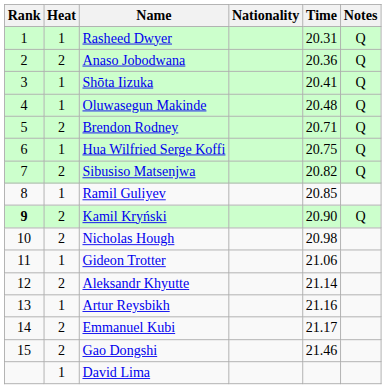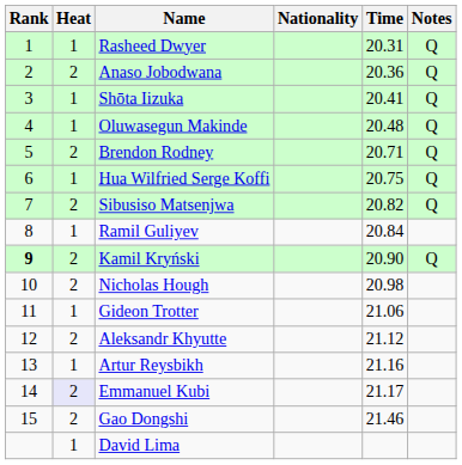Ramil Guliyev | Time: 20.85 -> 20.84
Aleksandr Khyutte | Time: 21.14 -> 21.12
Emmanuel Kubi | Heat: no background -> lavender background
